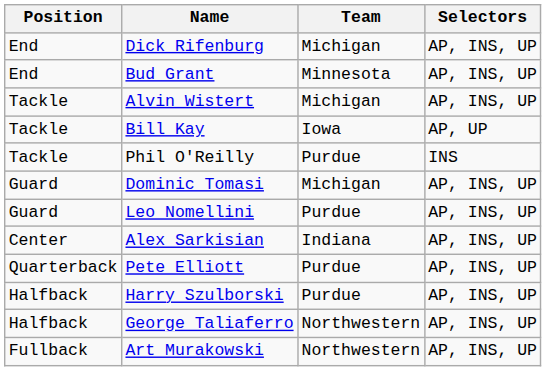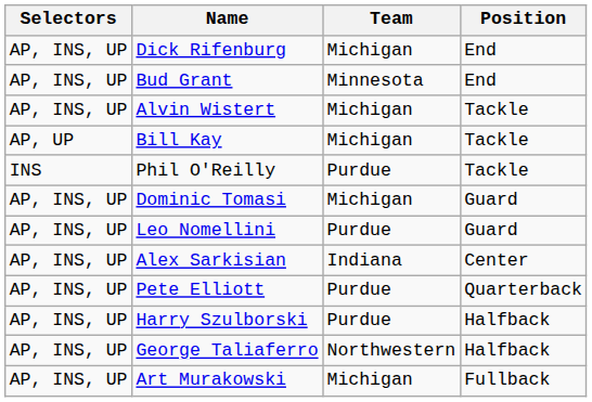columns swapped: Position <-> Selectors
Bill Kay | Team: Iowa -> Michigan
Art Murakowski | Team: Northwestern -> Michigan
